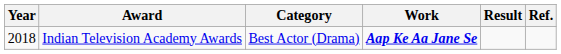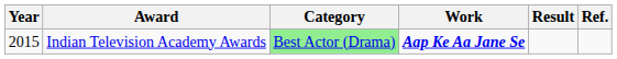Indian Television Academy Awards | Year: 2018 -> 2015
Indian Television Academy Awards | Category: no background -> lightgreen background
